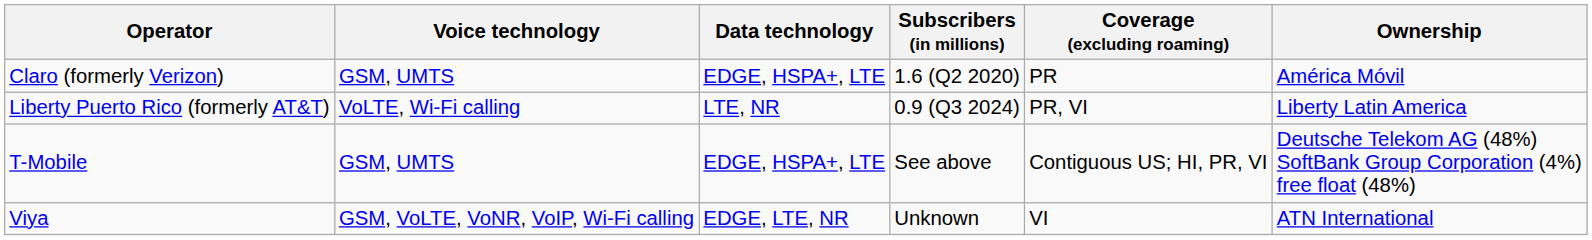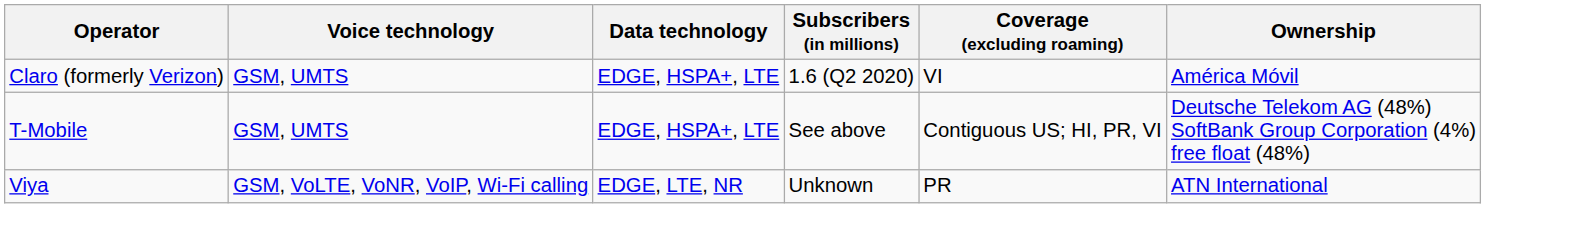Claro (formerly Verizon) | Coverage (excluding roaming): PR -> VI
- row: Liberty Puerto Rico (formerly AT&T) | VoLTE, Wi-Fi calling | LTE, NR | 0.9 (Q3 2024) | PR, VI | Liberty Latin America
Viya | Coverage (excluding roaming): VI -> PR
